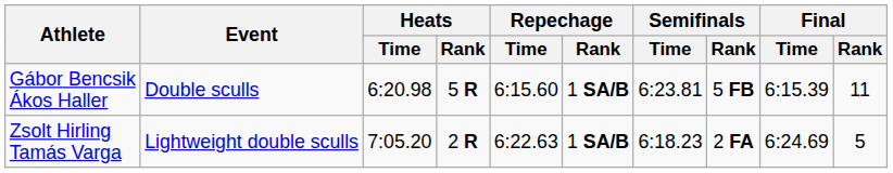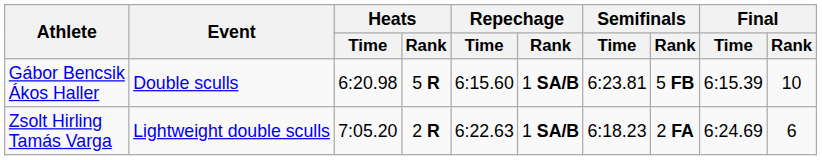Gábor Bencsik Ákos Haller | Final / Rank: 11 -> 10
Zsolt Hirling Tamás Varga | Final / Rank: 5 -> 6
